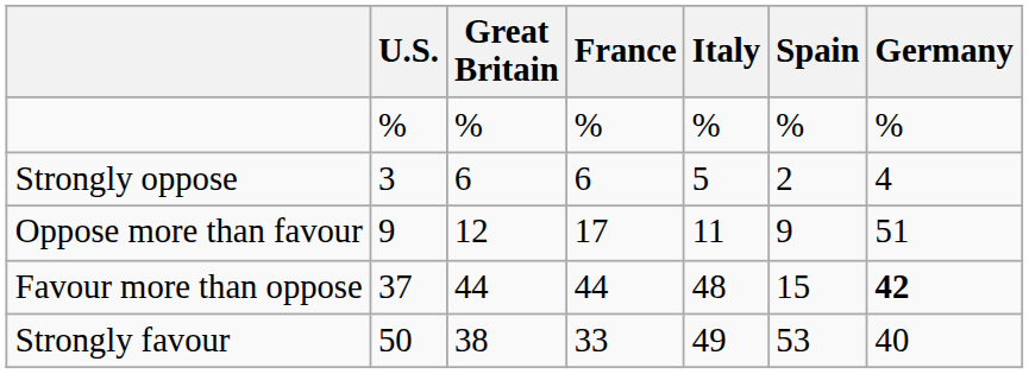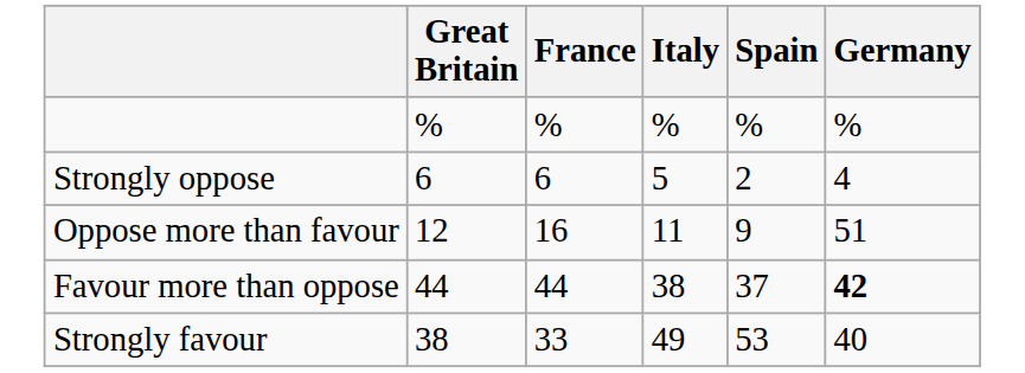- column: U.S. | % | 3 | 9 | 37 | 50
Oppose more than favour | France: 17 -> 16
Favour more than oppose | Italy: 48 -> 38
Favour more than oppose | Spain: 15 -> 37
